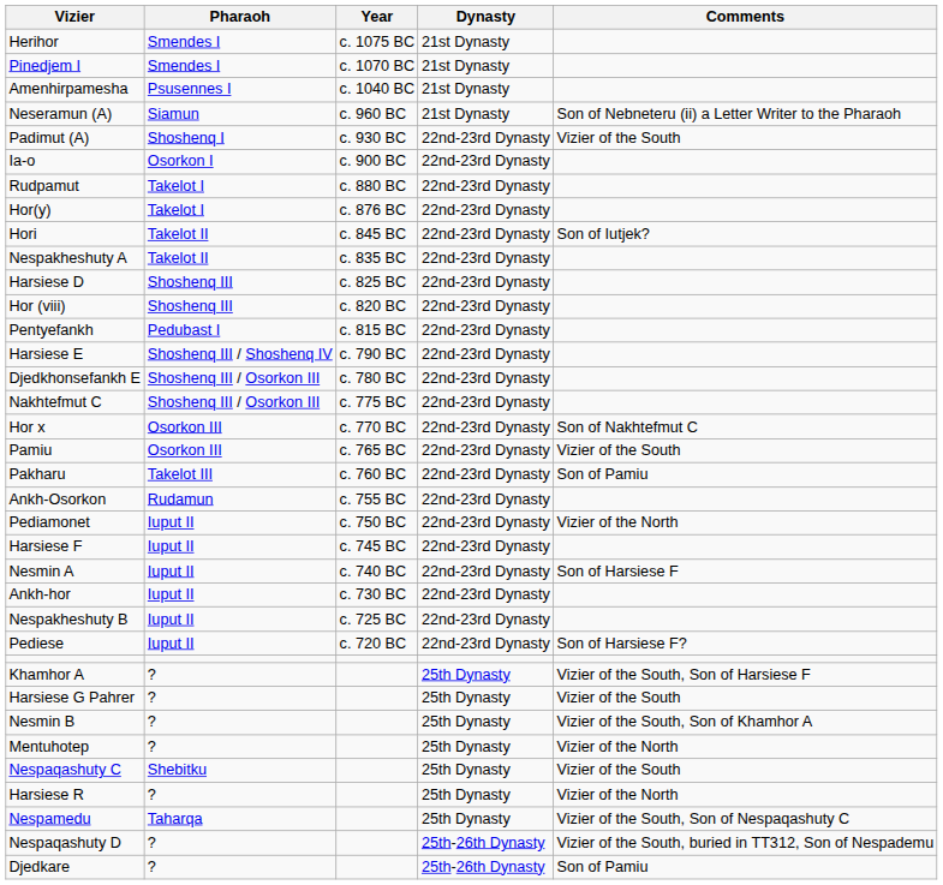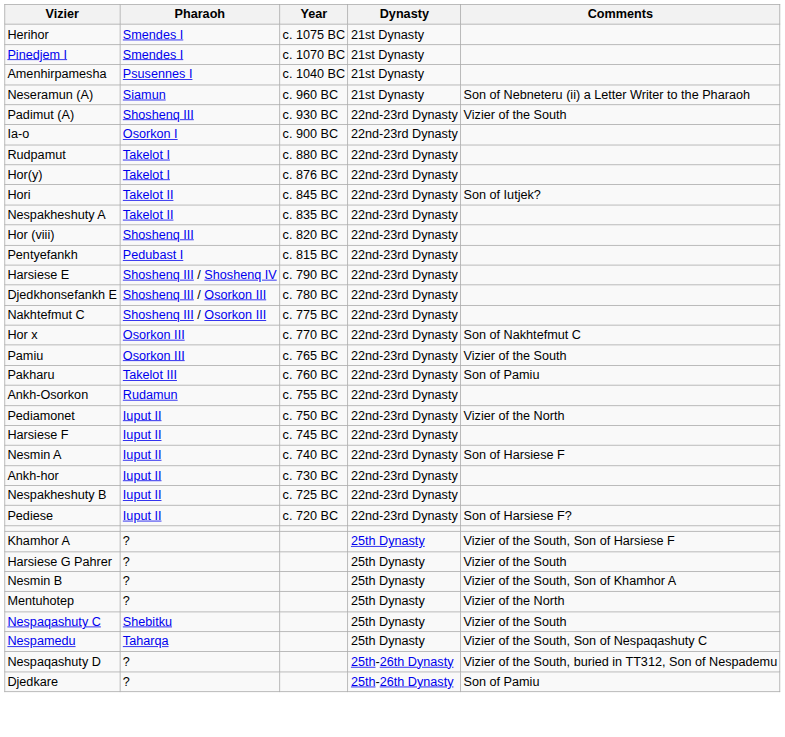Padimut (A) | Pharaoh: Shoshenq I -> Shoshenq III
- row: Harsiese D | Shoshenq III | c. 825 BC | 22nd-23rd Dynasty
- row: Harsiese R | ? | 25th Dynasty | Vizier of the North
